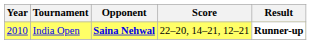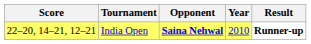columns swapped: Year <-> Score
